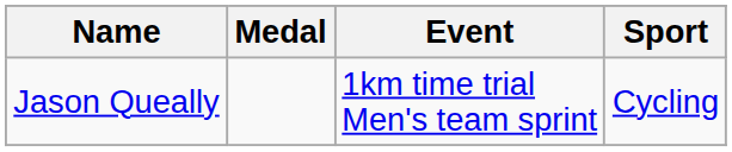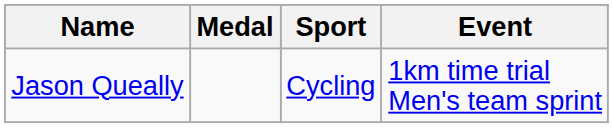columns swapped: Sport <-> Event
